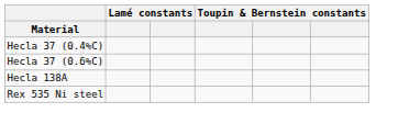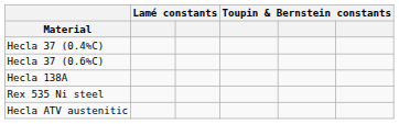+ row: Hecla ATV austenitic
